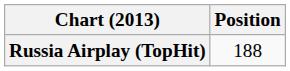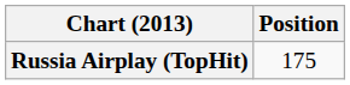Russia Airplay (TopHit) | Position: 188 -> 175
